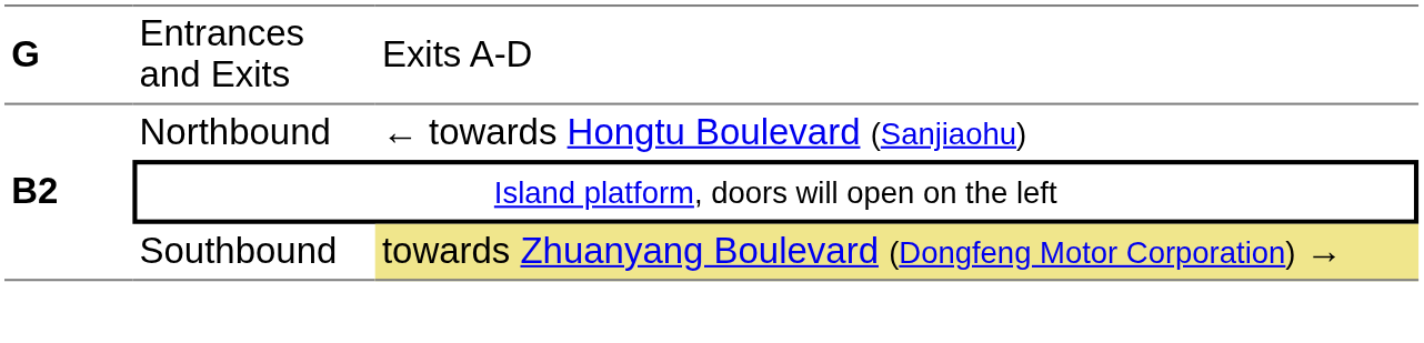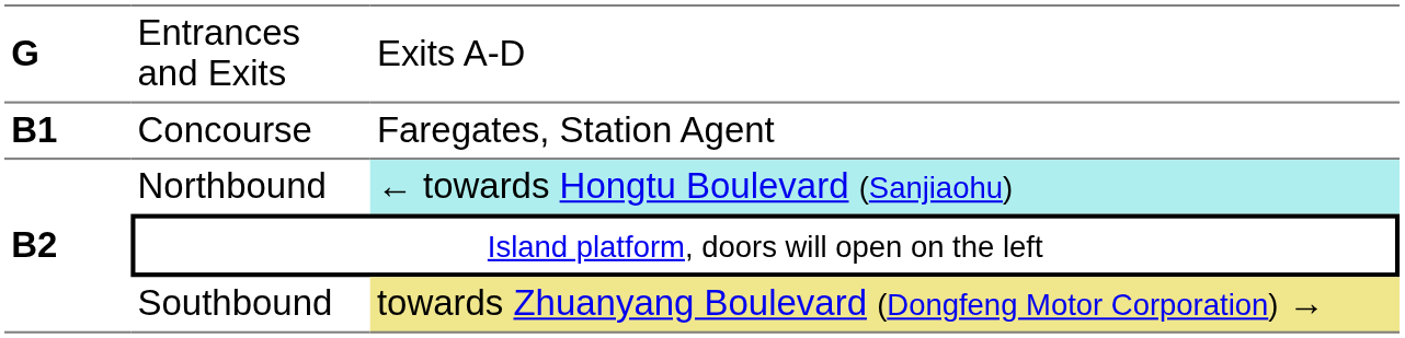+ row: B1 | Concourse | Faregates, Station Agent
Northbound | column 3: no background -> paleturquoise background
